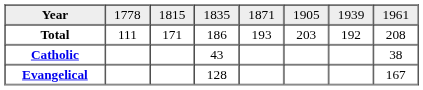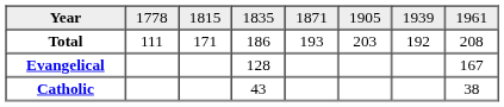rows swapped: Catholic <-> Evangelical
